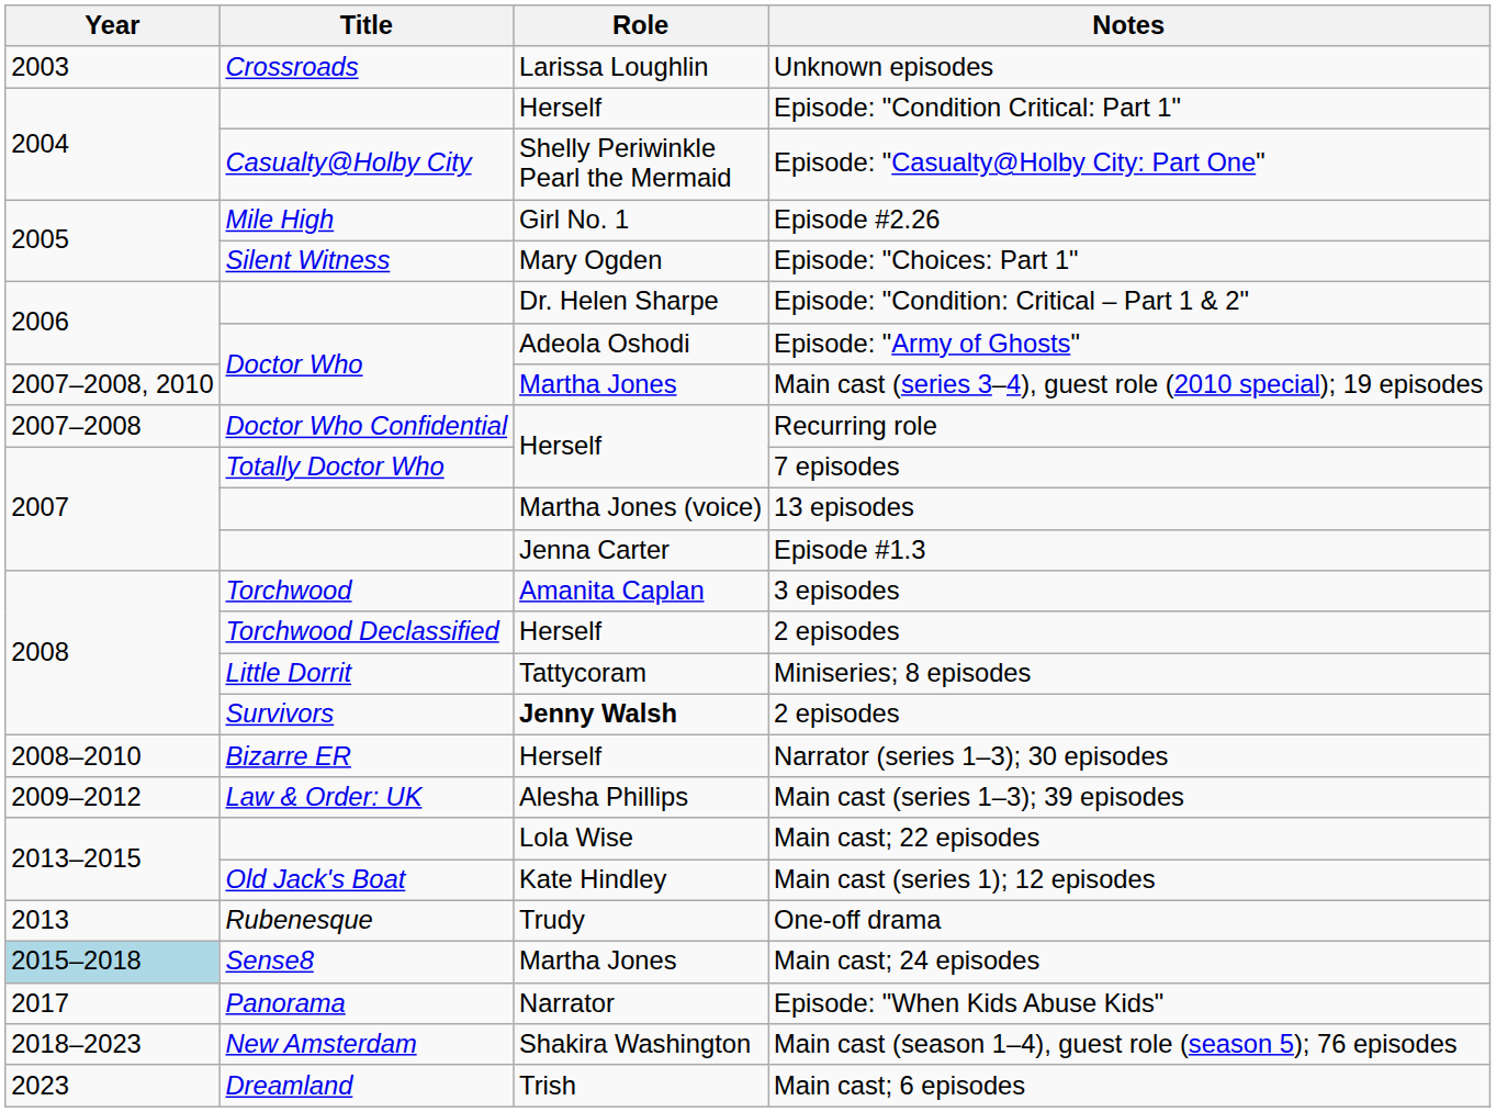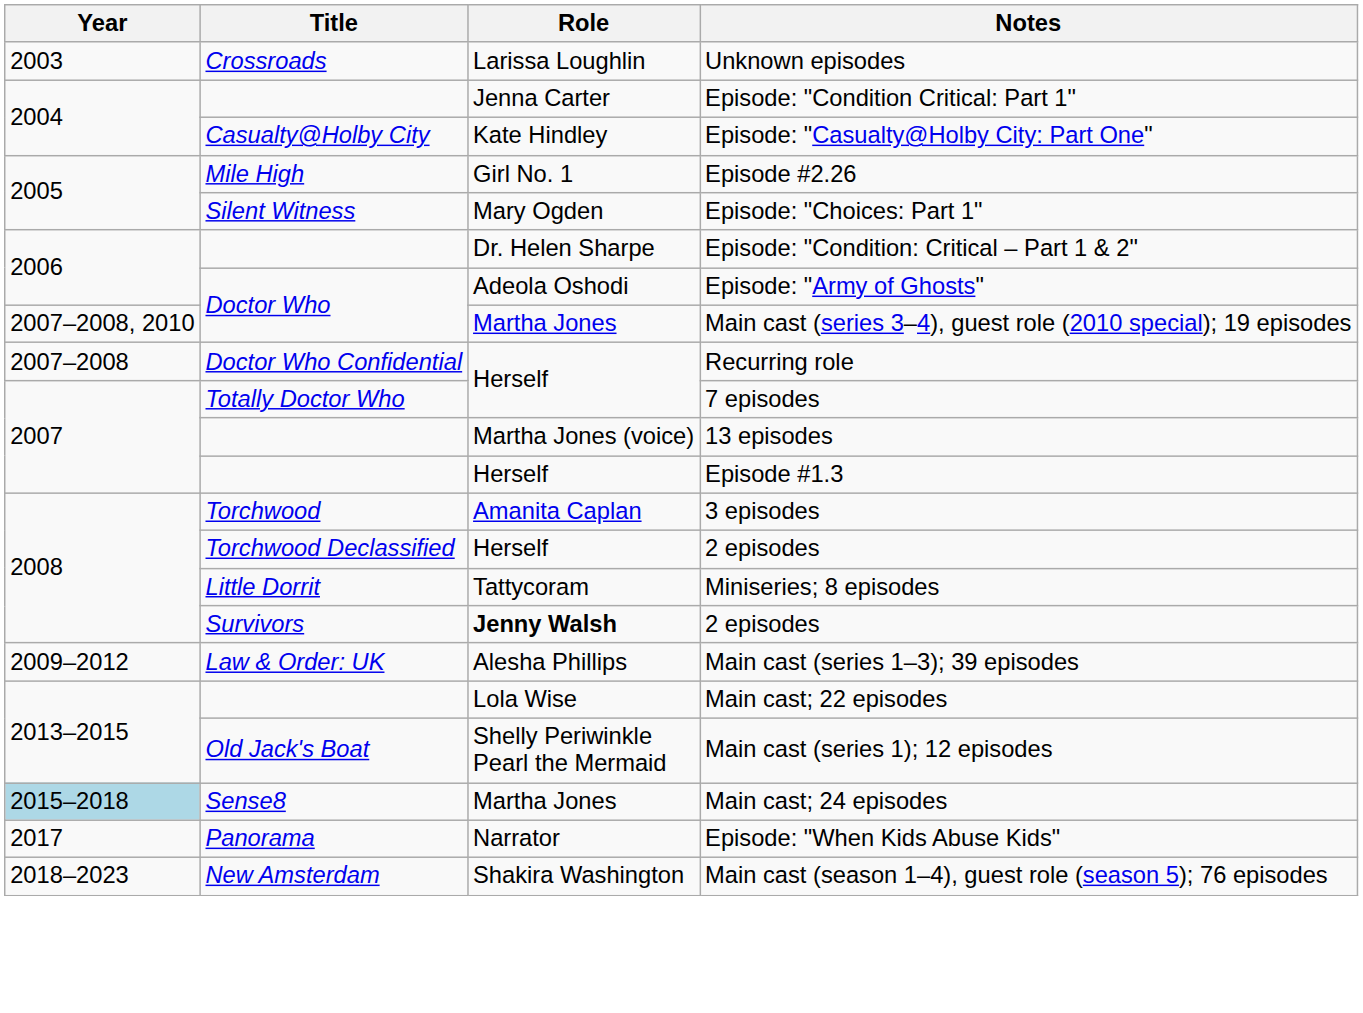Episode: "Condition Critical: Part 1" | Role: Herself -> Jenna Carter
Episode: "Casualty@Holby City: Part One" | Role: Shelly Periwinkle Pearl the Mermaid -> Kate Hindley
Episode #1.3 | Role: Jenna Carter -> Herself
- row: 2008–2010 | Bizarre ER | Herself | Narrator (series 1–3); 30 episodes
Main cast (series 1); 12 episodes | Role: Kate Hindley -> Shelly Periwinkle Pearl the Mermaid
- row: 2013 | Rubenesque | Trudy | One-off drama
- row: 2023 | Dreamland | Trish | Main cast; 6 episodes
